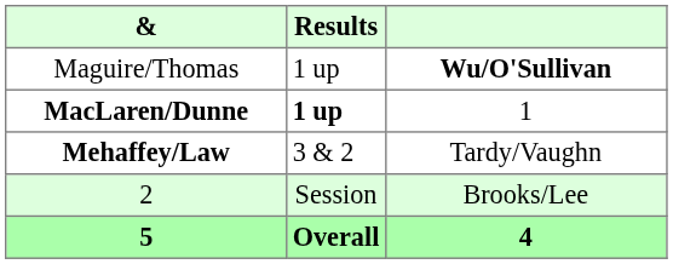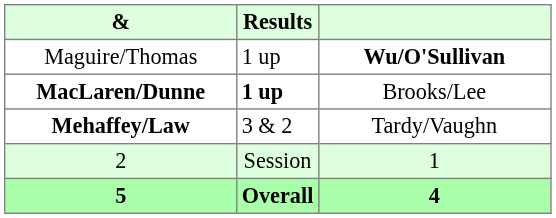MacLaren/Dunne | column 3: 1 -> Brooks/Lee
2 | column 3: Brooks/Lee -> 1
